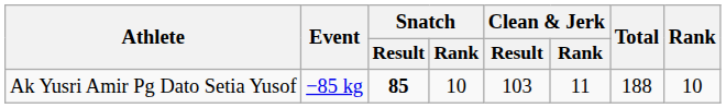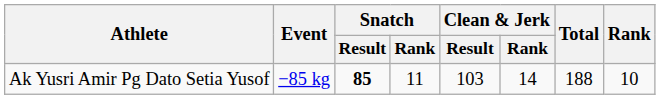Ak Yusri Amir Pg Dato Setia Yusof | Snatch / Rank: 10 -> 11
Ak Yusri Amir Pg Dato Setia Yusof | Clean & Jerk / Rank: 11 -> 14
